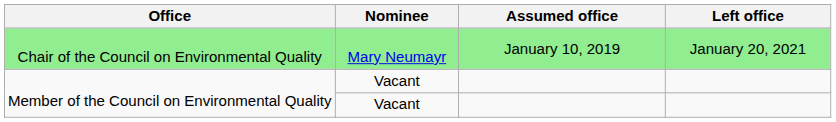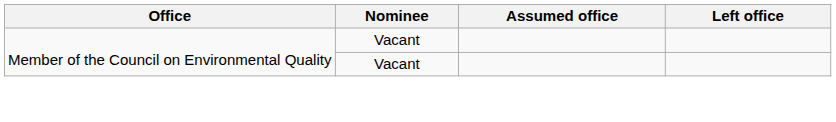- row: Chair of the Council on Environmental Quality | Mary Neumayr | January 10, 2019 | January 20, 2021
